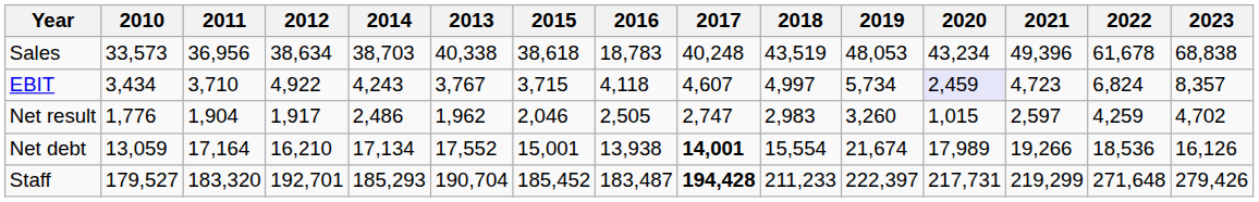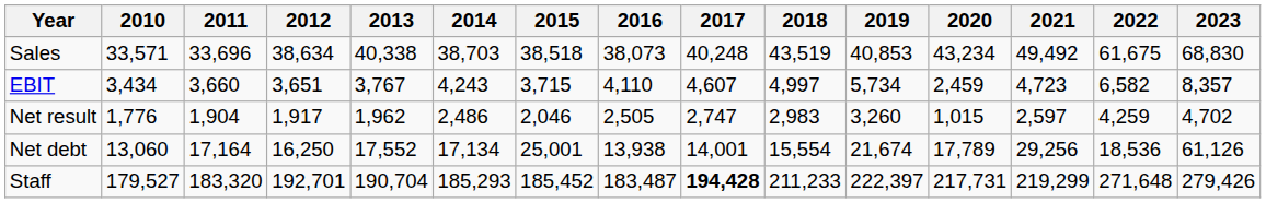columns swapped: 2013 <-> 2014
Sales | 2010: 33,573 -> 33,571
Sales | 2011: 36,956 -> 33,696
Sales | 2015: 38,618 -> 38,518
Sales | 2016: 18,783 -> 38,073
Sales | 2019: 48,053 -> 40,853
Sales | 2021: 49,396 -> 49,492
Sales | 2022: 61,678 -> 61,675
Sales | 2023: 68,838 -> 68,830
EBIT | 2011: 3,710 -> 3,660
EBIT | 2012: 4,922 -> 3,651
EBIT | 2016: 4,118 -> 4,110
EBIT | 2020: lavender background -> no background
EBIT | 2022: 6,824 -> 6,582
Net debt | 2010: 13,059 -> 13,060
Net debt | 2012: 16,210 -> 16,250
Net debt | 2015: 15,001 -> 25,001
Net debt | 2017: bold -> normal
Net debt | 2020: 17,989 -> 17,789
Net debt | 2021: 19,266 -> 29,256
Net debt | 2023: 16,126 -> 61,126
